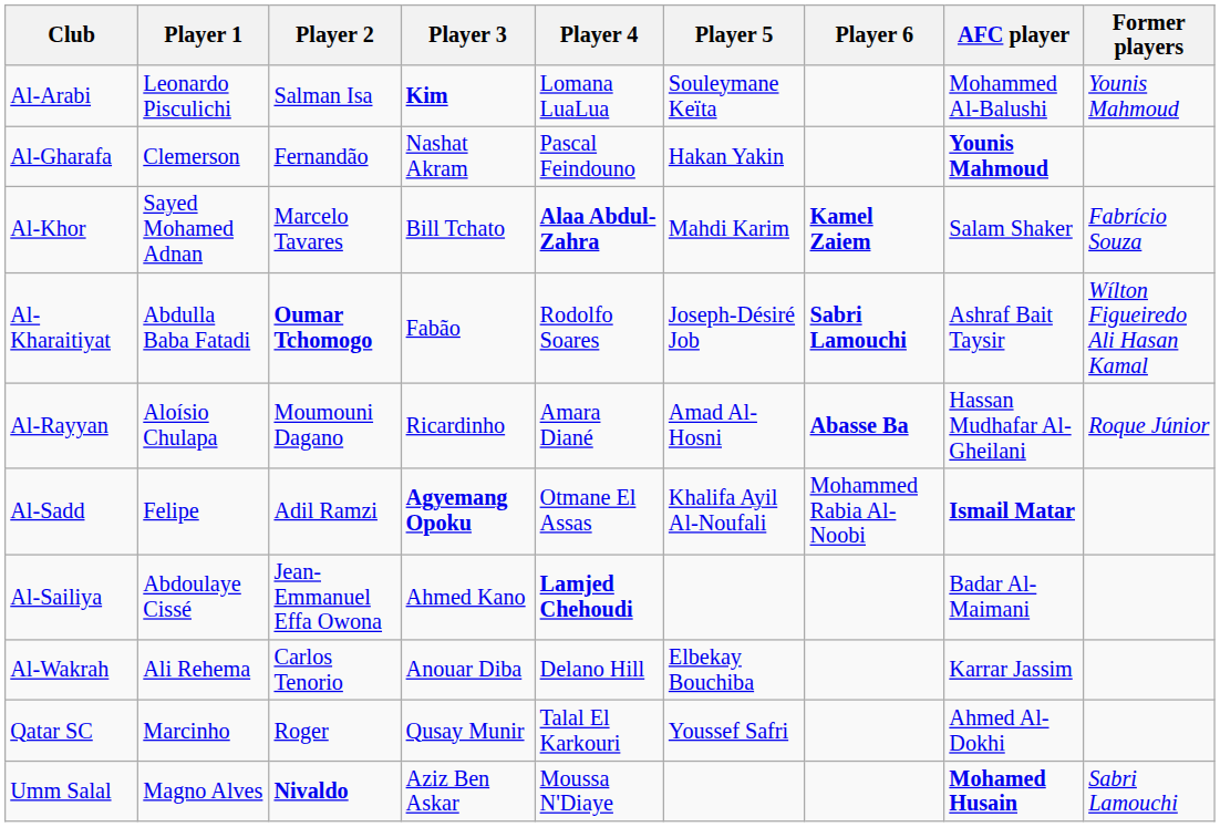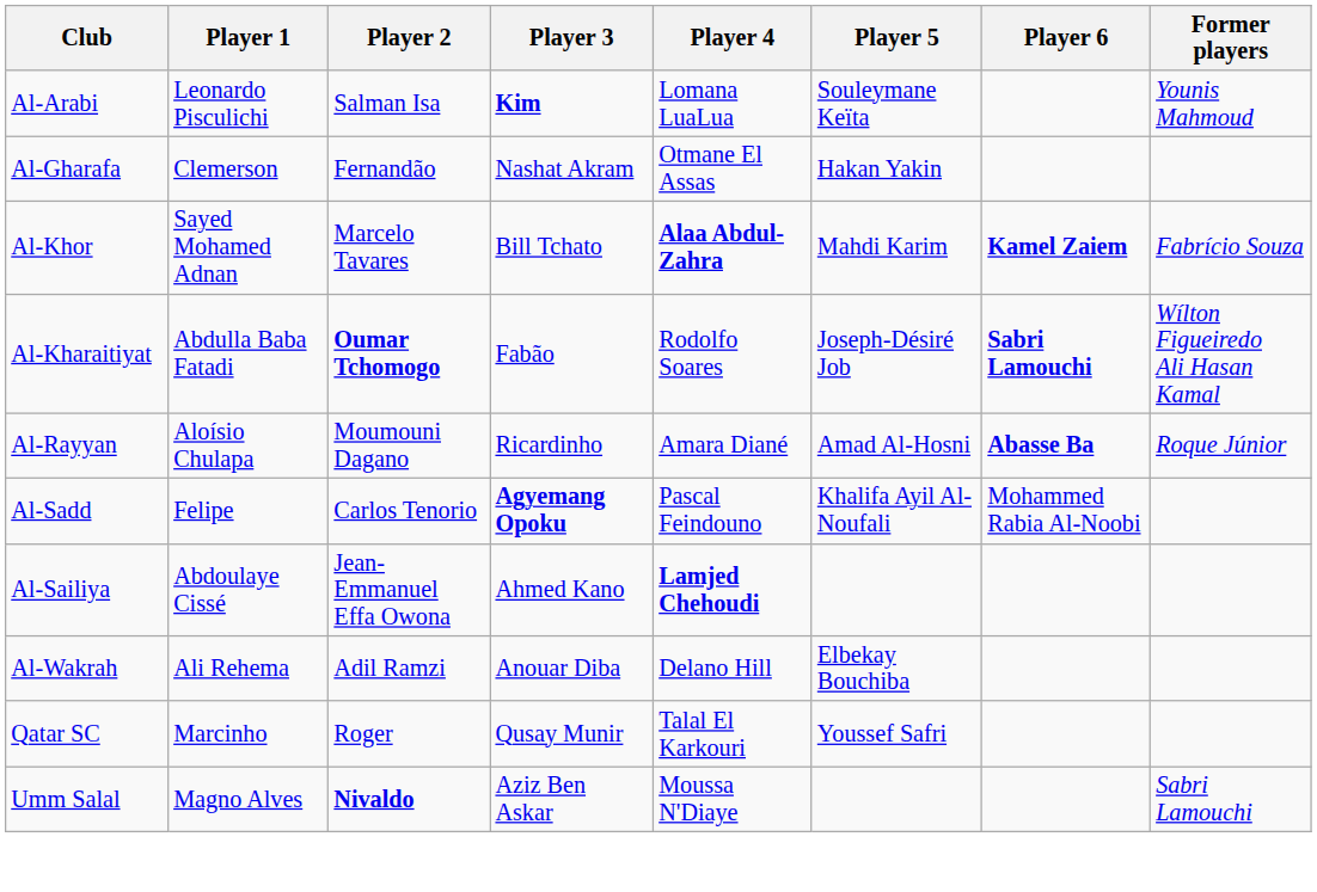- column: AFC player | Mohammed Al-Balushi | Younis Mahmoud | Salam Shaker | Ashraf Bait Taysir | Hassan Mudhafar Al-Gheilani | Ismail Matar | Badar Al-Maimani | Karrar Jassim | Ahmed Al-Dokhi | Mohamed Husain
Al-Gharafa | Player 4: Pascal Feindouno -> Otmane El Assas
Al-Sadd | Player 2: Adil Ramzi -> Carlos Tenorio
Al-Sadd | Player 4: Otmane El Assas -> Pascal Feindouno
Al-Wakrah | Player 2: Carlos Tenorio -> Adil Ramzi
